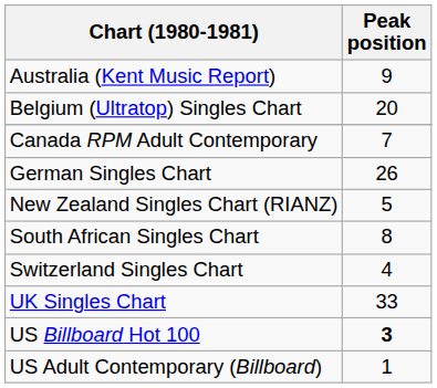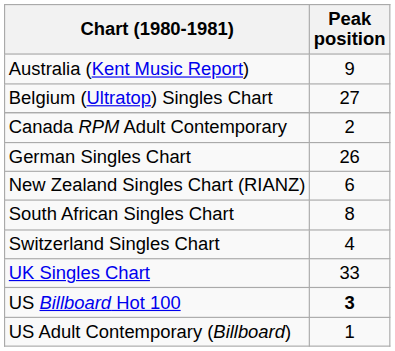Belgium (Ultratop) Singles Chart | Peak position: 20 -> 27
Canada RPM Adult Contemporary | Peak position: 7 -> 2
New Zealand Singles Chart (RIANZ) | Peak position: 5 -> 6
